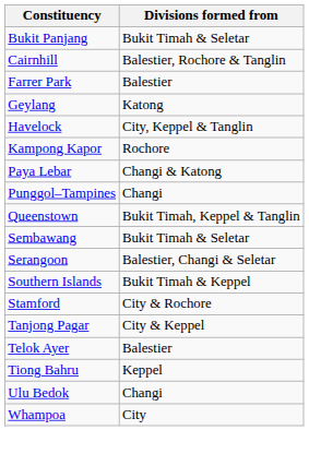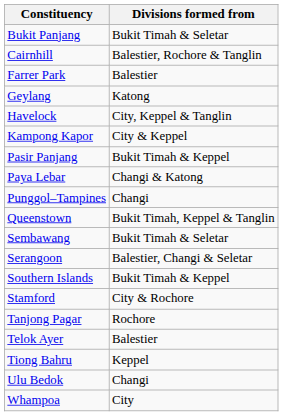Kampong Kapor | Divisions formed from: Rochore -> City & Keppel
+ row: Pasir Panjang | Bukit Timah & Keppel
Tanjong Pagar | Divisions formed from: City & Keppel -> Rochore
